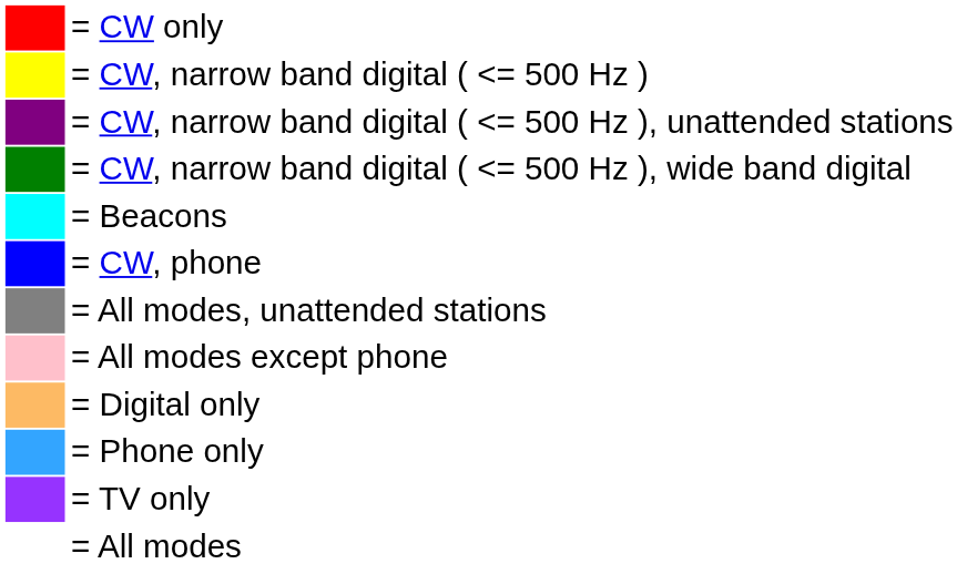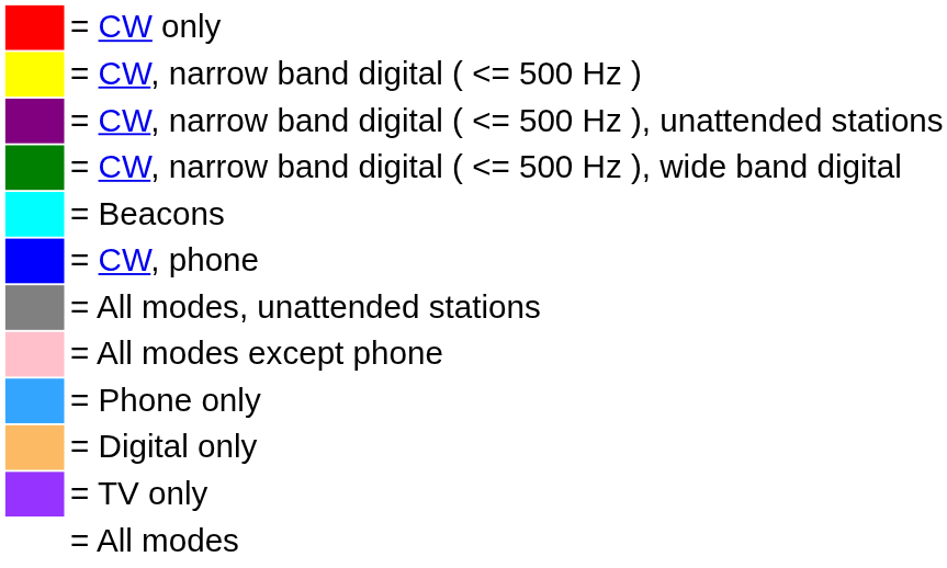rows swapped: = Digital only <-> = Phone only
